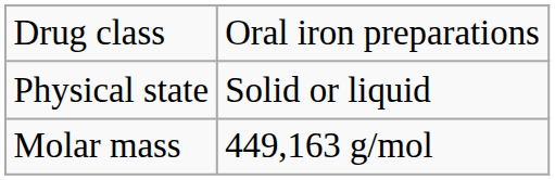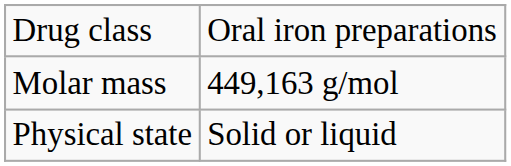rows swapped: Molar mass <-> Physical state
